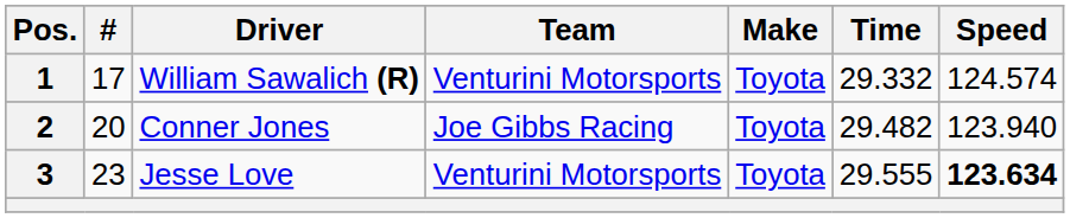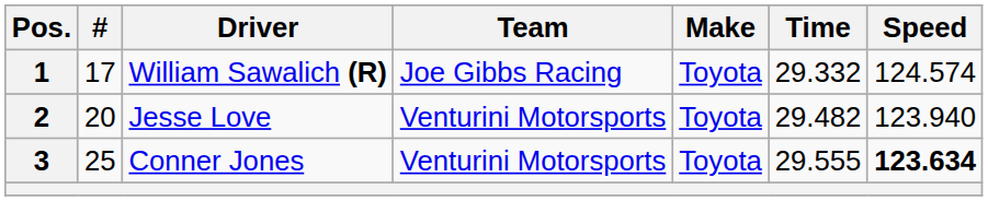1 | Team: Venturini Motorsports -> Joe Gibbs Racing
2 | Driver: Conner Jones -> Jesse Love
2 | Team: Joe Gibbs Racing -> Venturini Motorsports
3 | #: 23 -> 25
3 | Driver: Jesse Love -> Conner Jones
